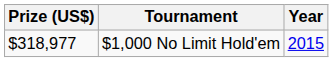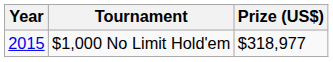columns swapped: Year <-> Prize (US$)
